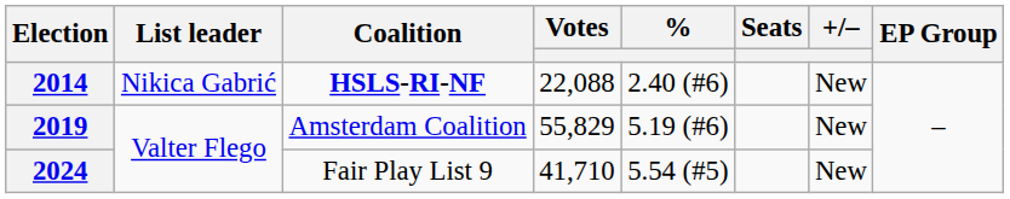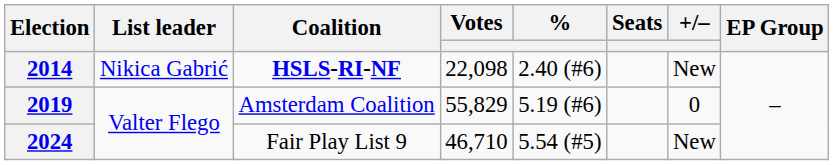2014 | Votes: 22,088 -> 22,098
2019 | +/–: New -> 0
2024 | Votes: 41,710 -> 46,710
